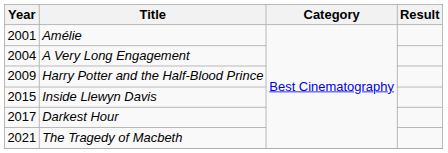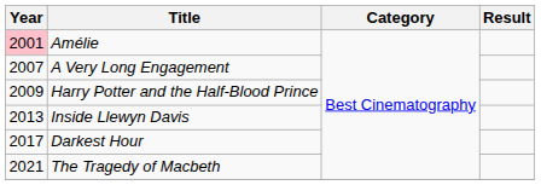Amélie | Year: no background -> pink background
A Very Long Engagement | Year: 2004 -> 2007
Inside Llewyn Davis | Year: 2015 -> 2013
